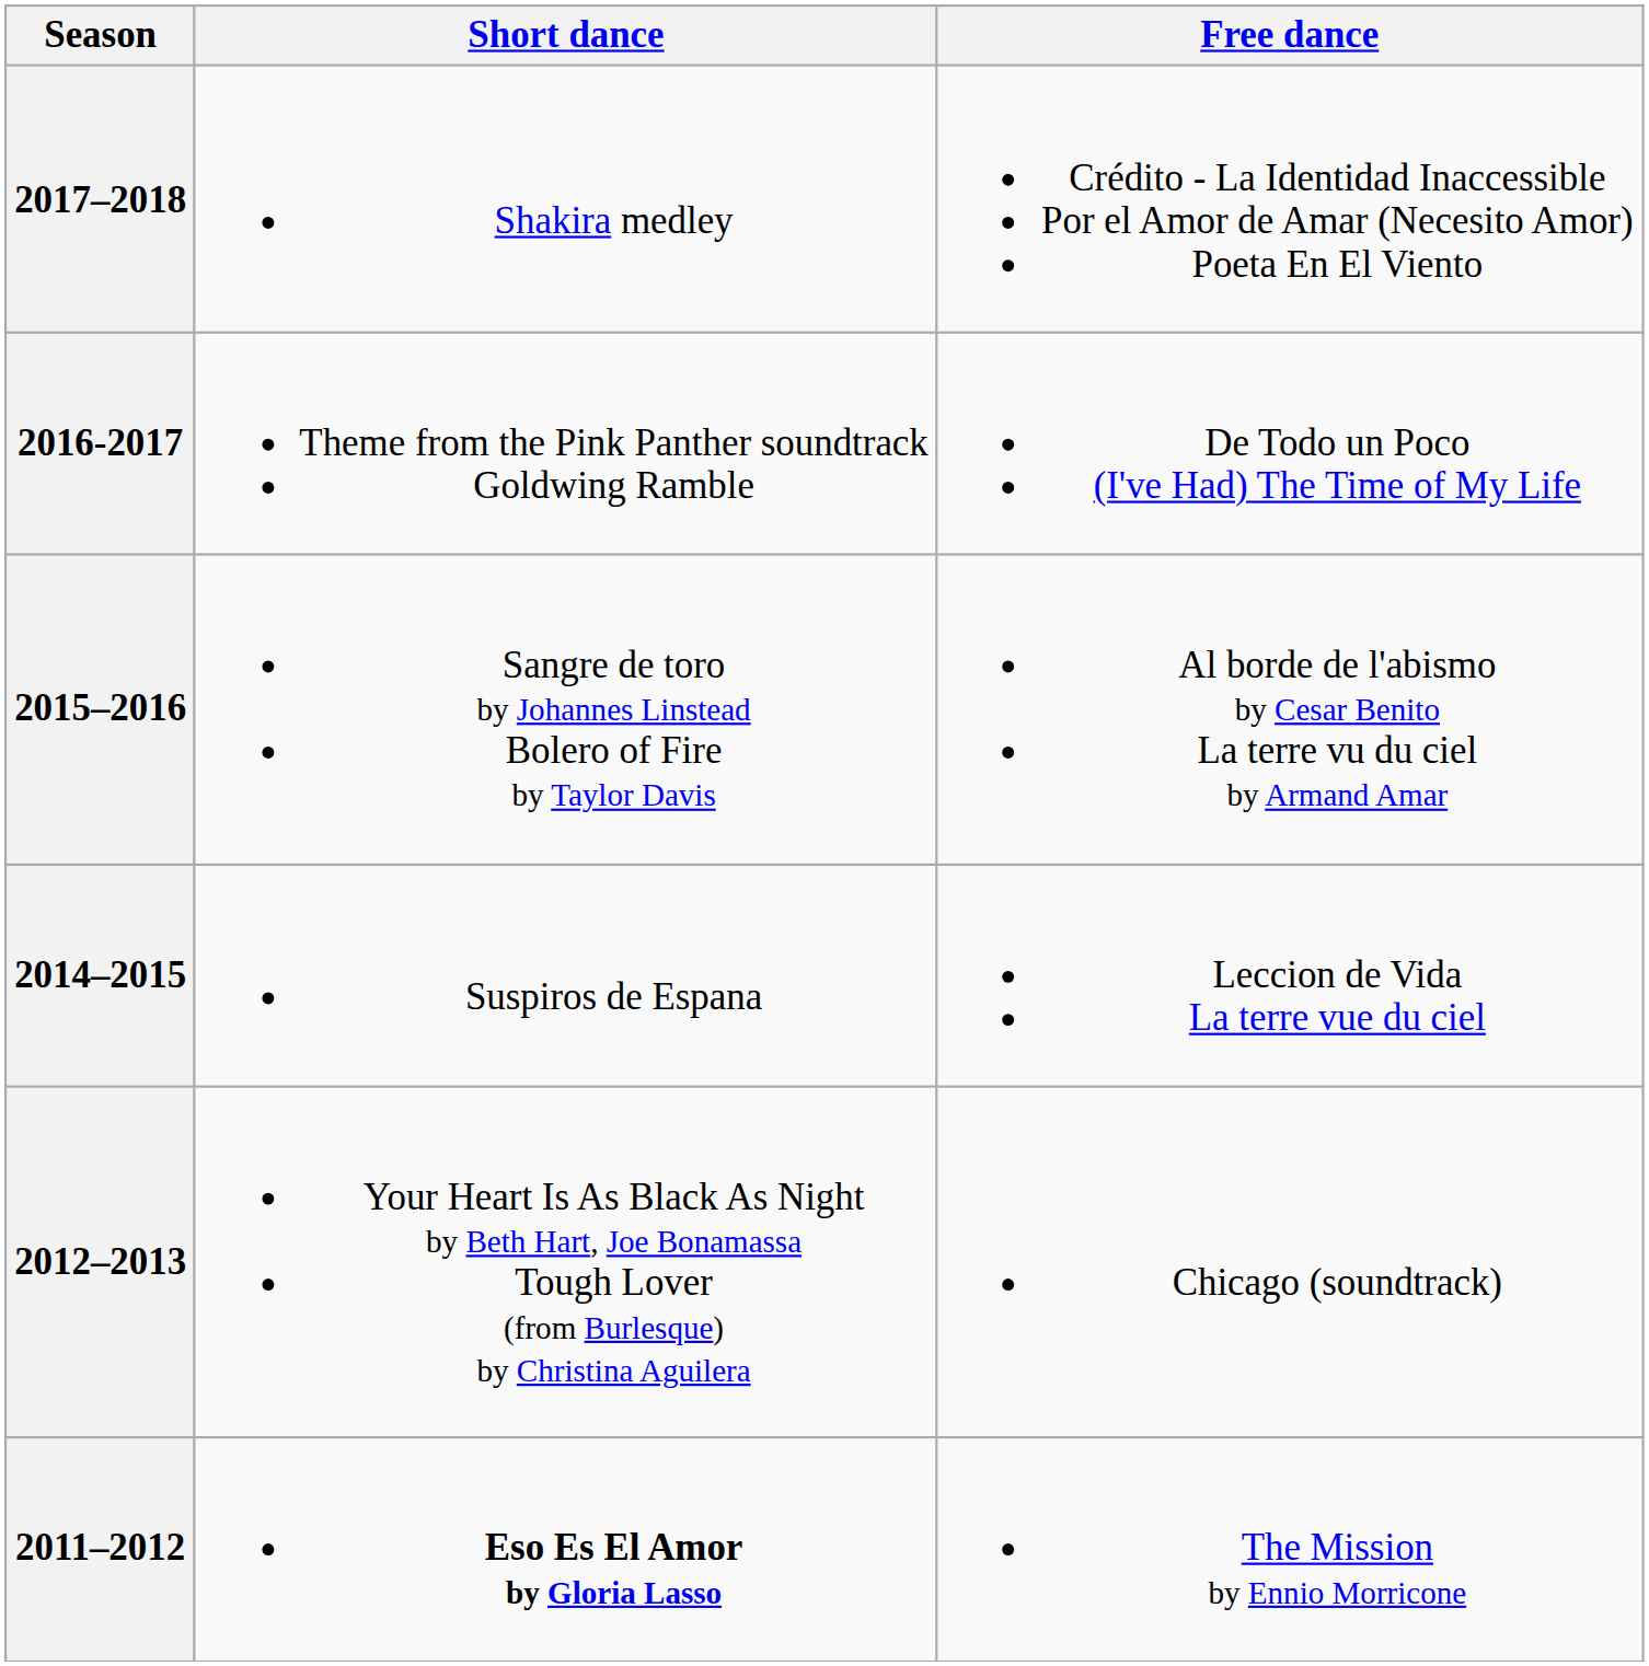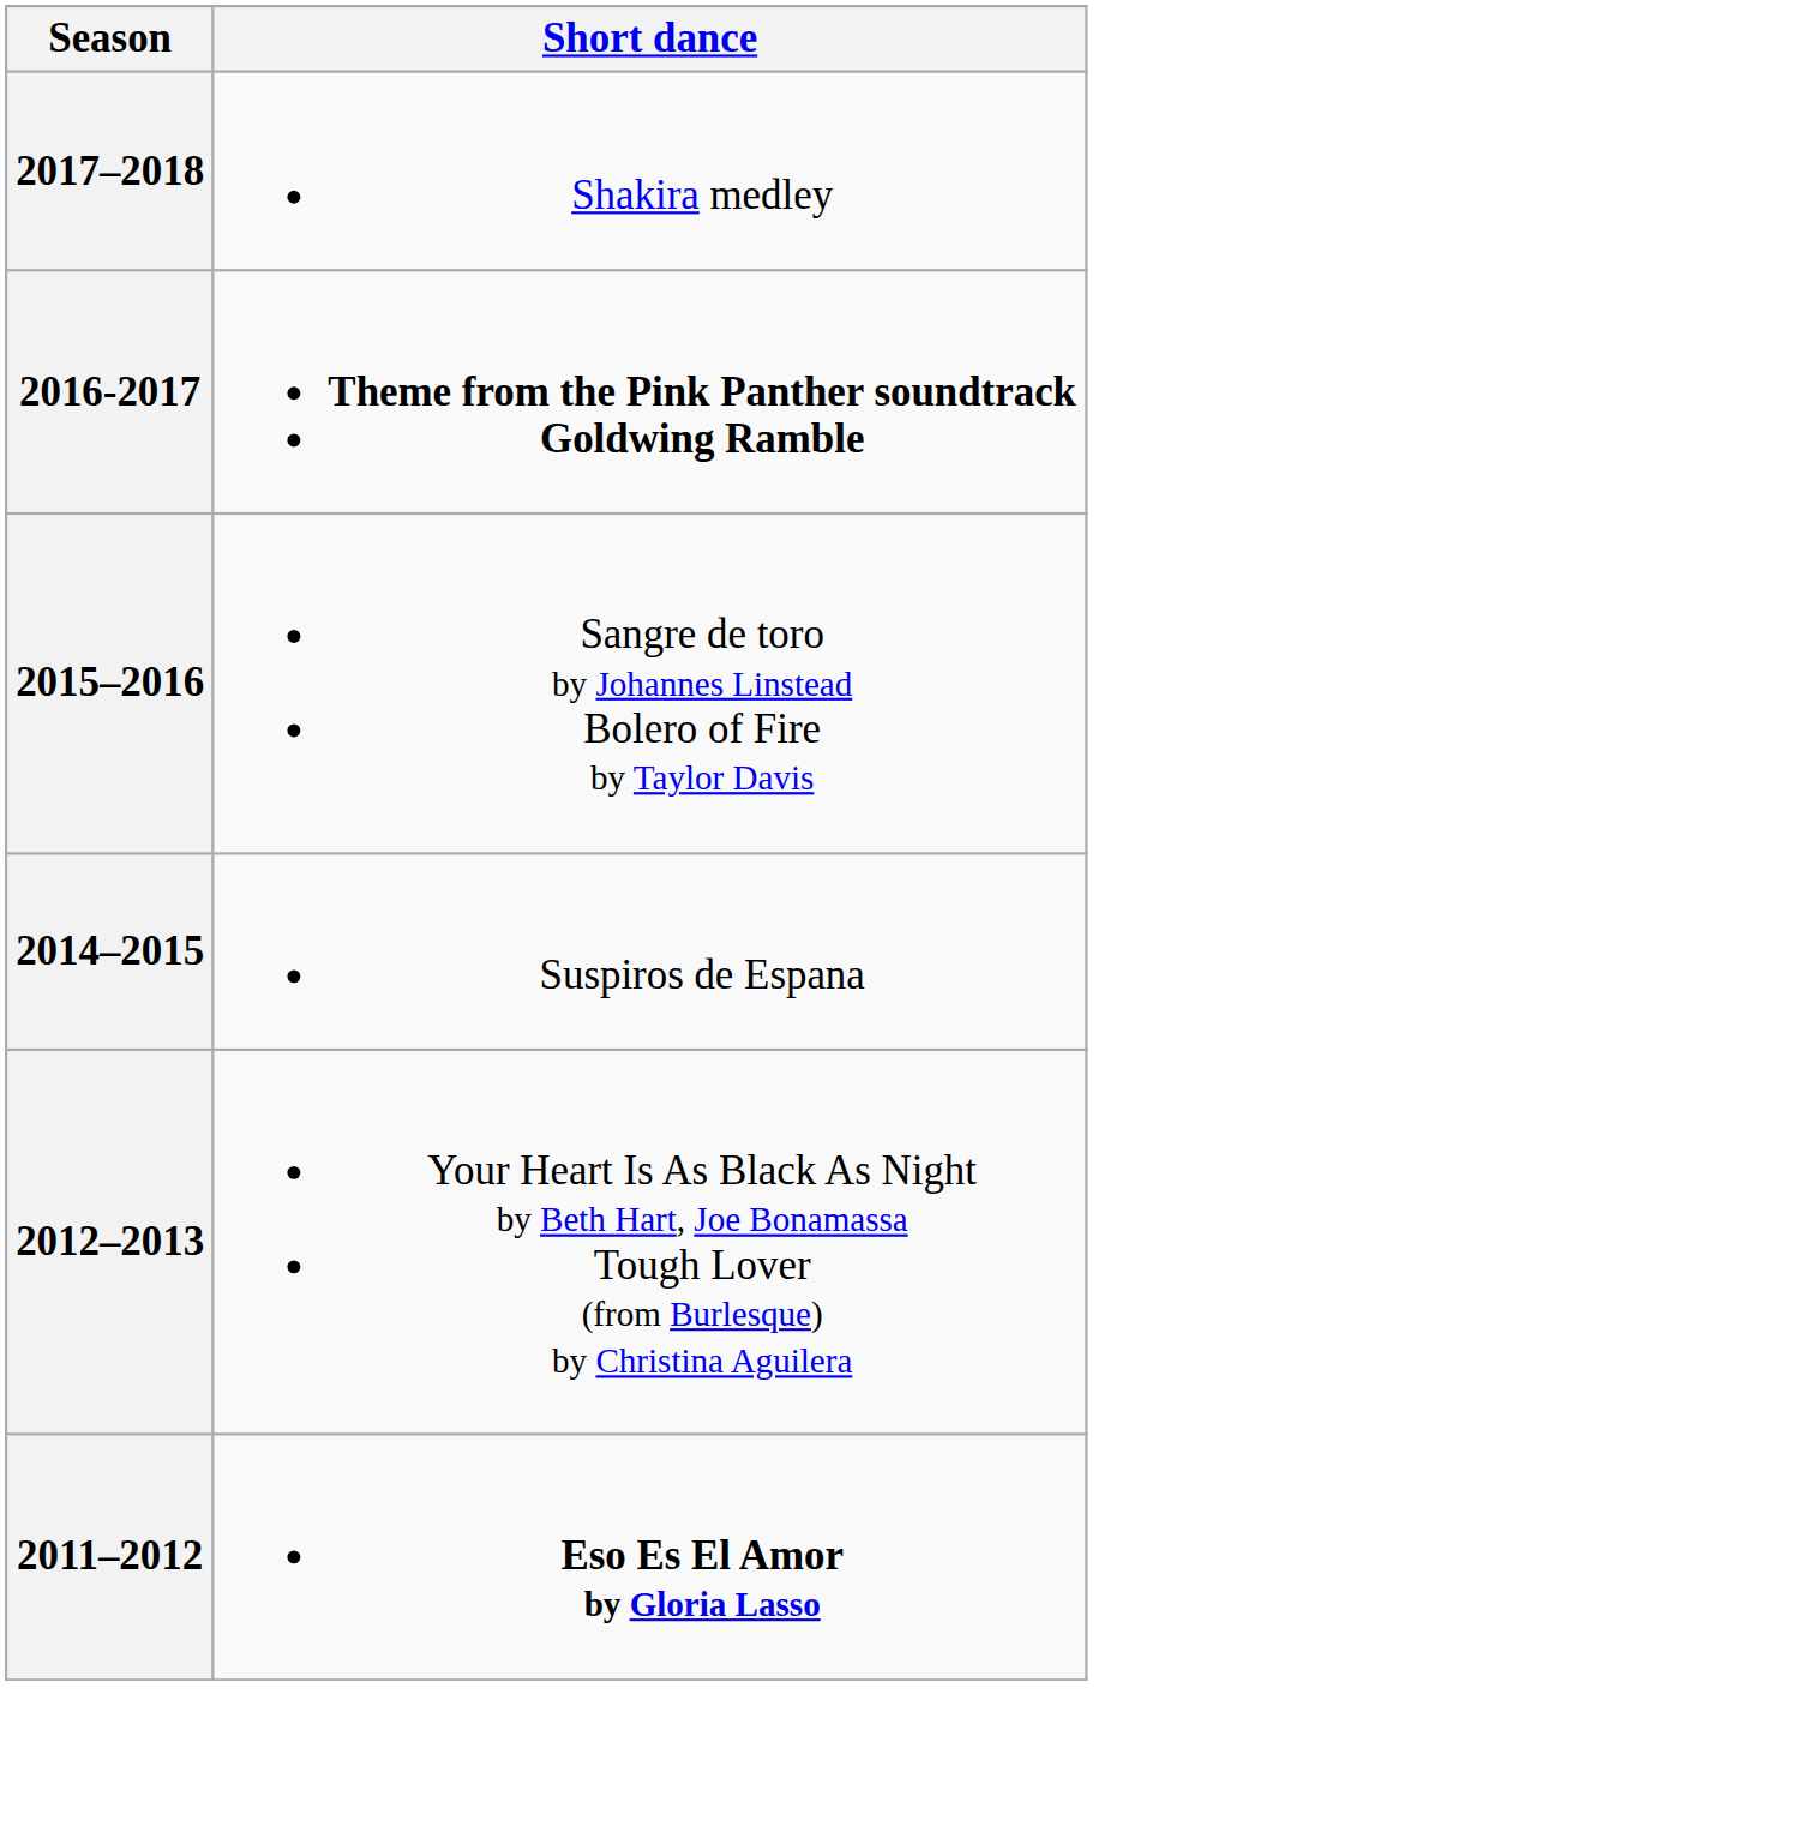- column: Free dance | Crédito - La Identidad Inaccessible Por el Amor de Amar (Necesito Amor) Poeta En El Viento | De Todo un Poco (I've Had) The Time of My Life | Al borde de l'abismo by Cesar Benito La terre vu du ciel by Armand Amar | Leccion de Vida La terre vue du ciel | Chicago (soundtrack) | The Mission by Ennio Morricone
2016-2017 | Short dance: normal -> bold
